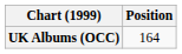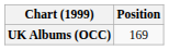UK Albums (OCC) | Position: 164 -> 169
